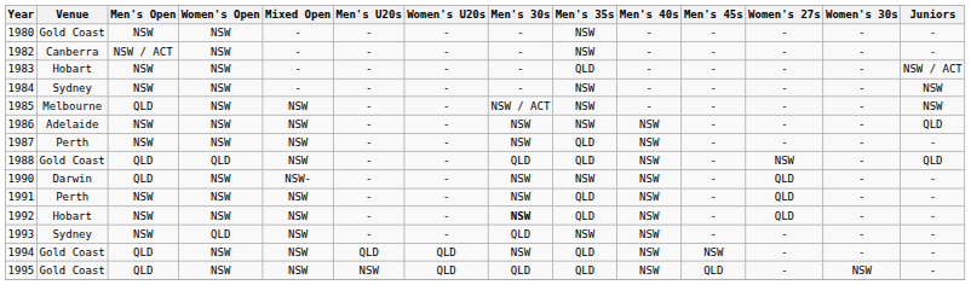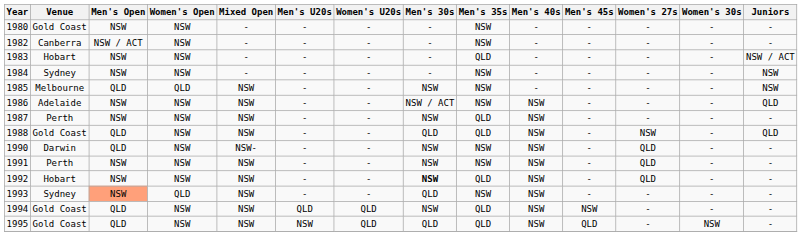1985 | Women's Open: NSW -> QLD
1985 | Men's 30s: NSW / ACT -> NSW
1986 | Men's 30s: NSW -> NSW / ACT
1988 | Women's Open: QLD -> NSW
1991 | Men's 35s: QLD -> NSW
1993 | Men's Open: no background -> lightsalmon background
